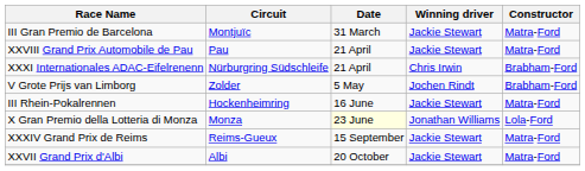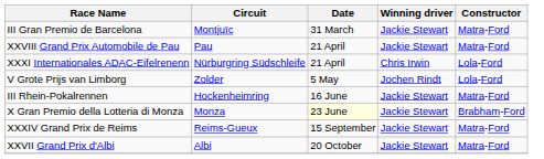XXXI Internationales ADAC-Eifelrenenn | Constructor: Brabham-Ford -> Lola-Ford
V Grote Prijs van Limborg | Constructor: Brabham-Ford -> Lola-Ford
X Gran Premio della Lotteria di Monza | Winning driver: Jonathan Williams -> Jackie Stewart
X Gran Premio della Lotteria di Monza | Constructor: Lola-Ford -> Brabham-Ford
